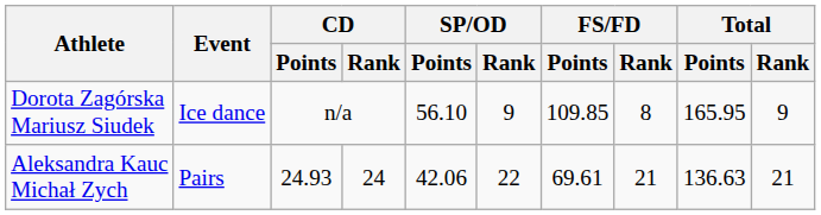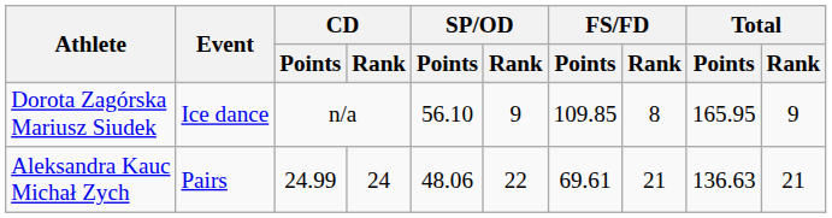Aleksandra Kauc Michał Zych | CD / Points: 24.93 -> 24.99
Aleksandra Kauc Michał Zych | SP/OD / Points: 42.06 -> 48.06
